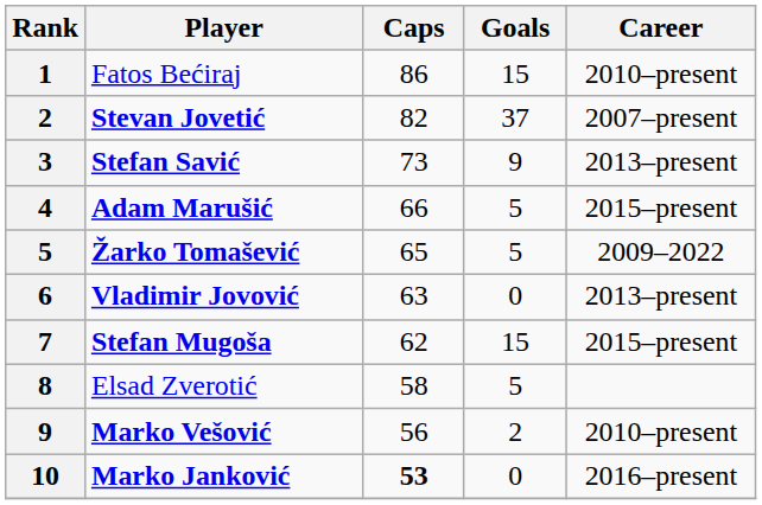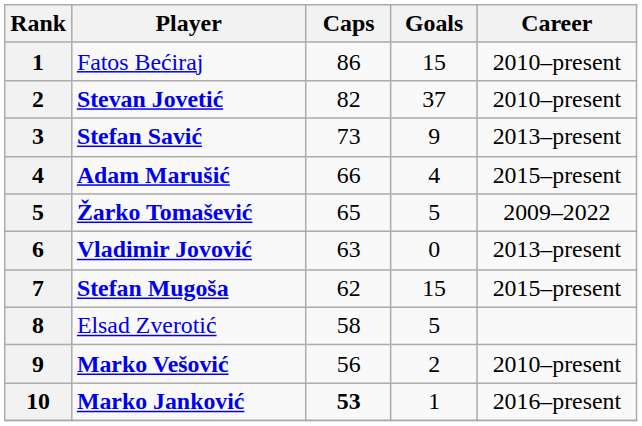Stevan Jovetić | Career: 2007–present -> 2010–present
Adam Marušić | Goals: 5 -> 4
Marko Janković | Goals: 0 -> 1
